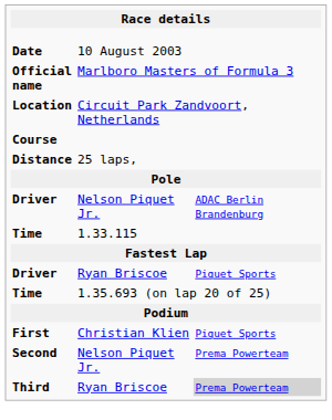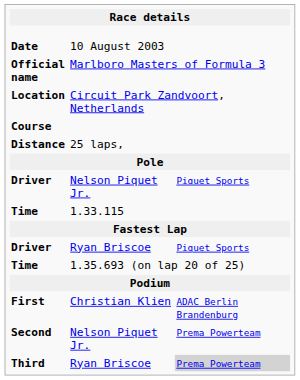Driver / Nelson Piquet Jr. | column 3: ADAC Berlin Brandenburg -> Piquet Sports
First | column 3: Piquet Sports -> ADAC Berlin Brandenburg
